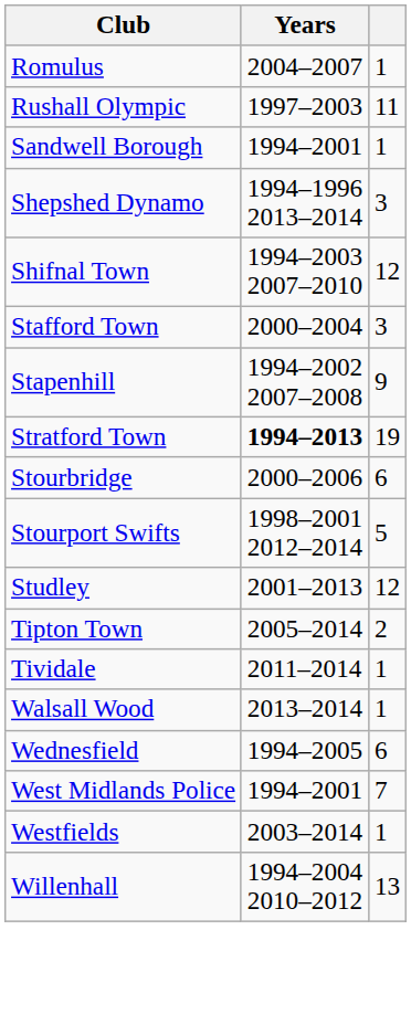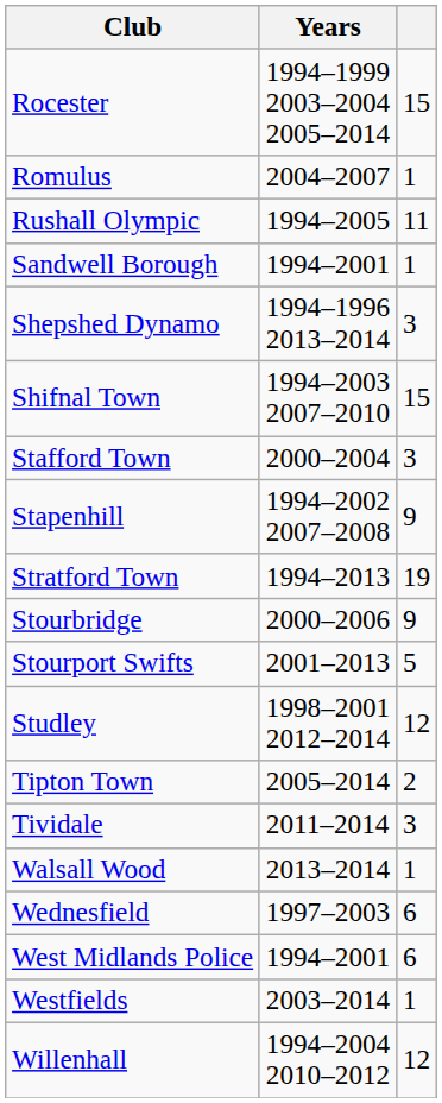+ row: Rocester | 1994–1999 2003–2004 2005–2014 | 15
Rushall Olympic | Years: 1997–2003 -> 1994–2005
Shifnal Town | column 3: 12 -> 15
Stratford Town | Years: bold -> normal
Stourbridge | column 3: 6 -> 9
Stourport Swifts | Years: 1998–2001 2012–2014 -> 2001–2013
Studley | Years: 2001–2013 -> 1998–2001 2012–2014
Tividale | column 3: 1 -> 3
Wednesfield | Years: 1994–2005 -> 1997–2003
West Midlands Police | column 3: 7 -> 6
Willenhall | column 3: 13 -> 12
